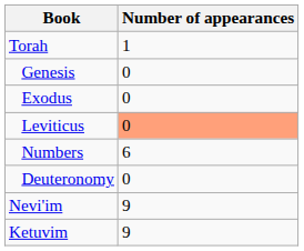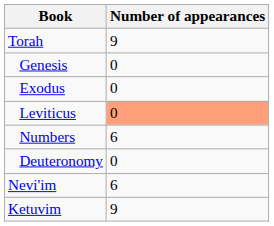Torah | Number of appearances: 1 -> 9
Nevi'im | Number of appearances: 9 -> 6
